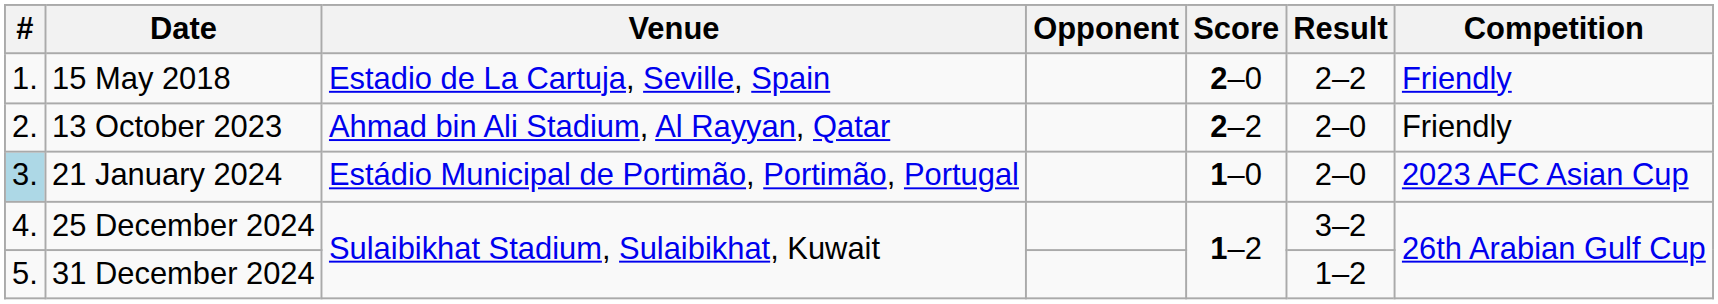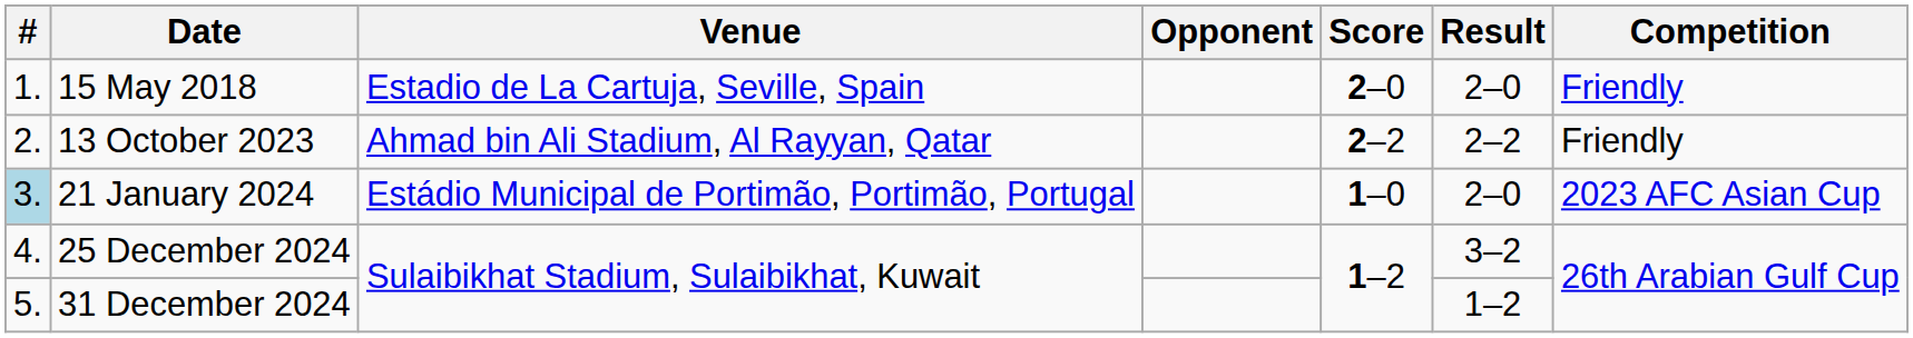15 May 2018 | Result: 2–2 -> 2–0
13 October 2023 | Result: 2–0 -> 2–2
